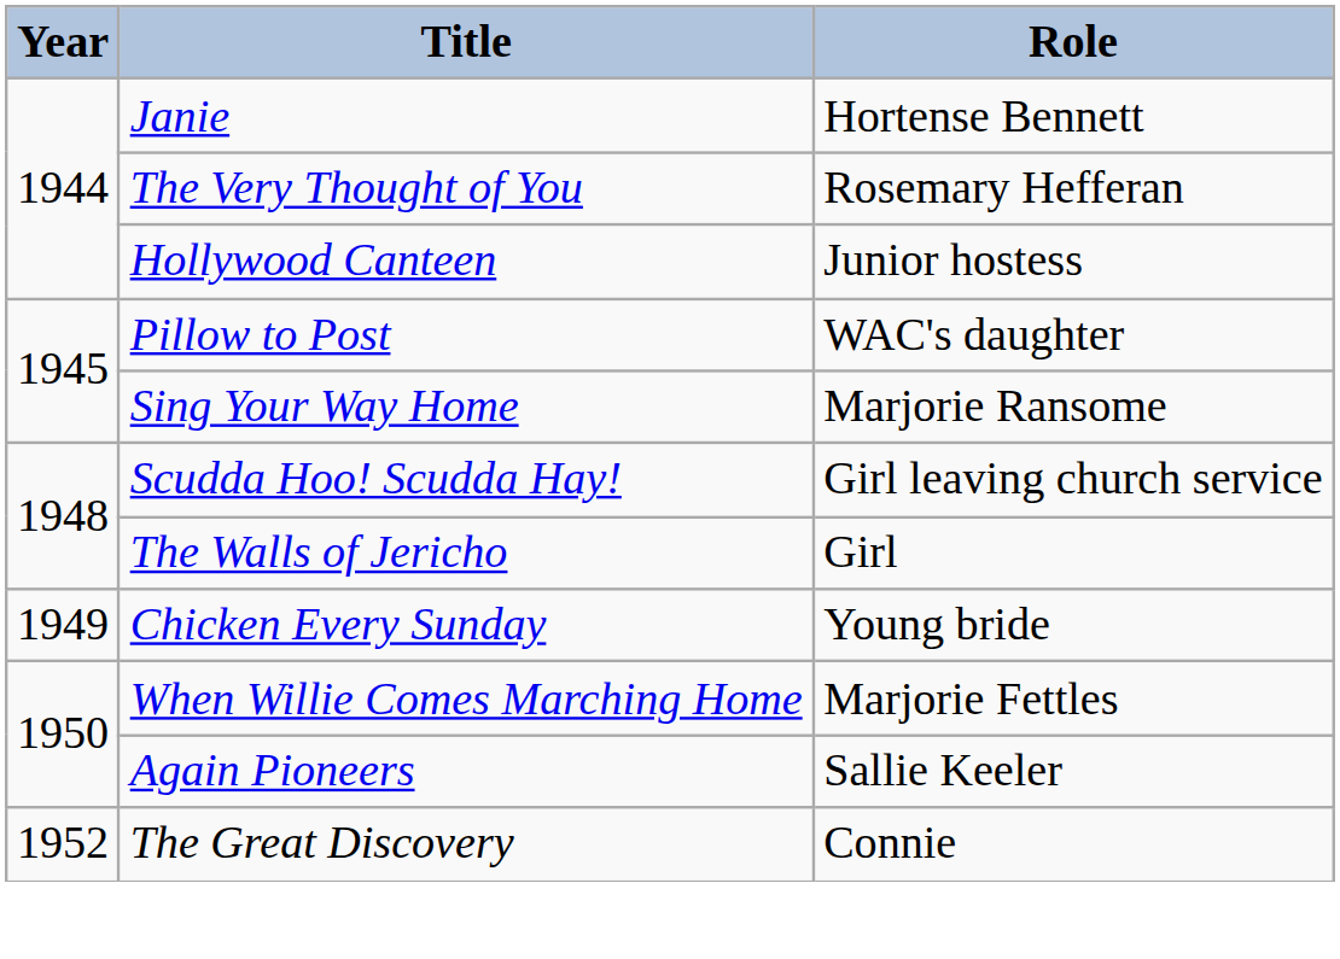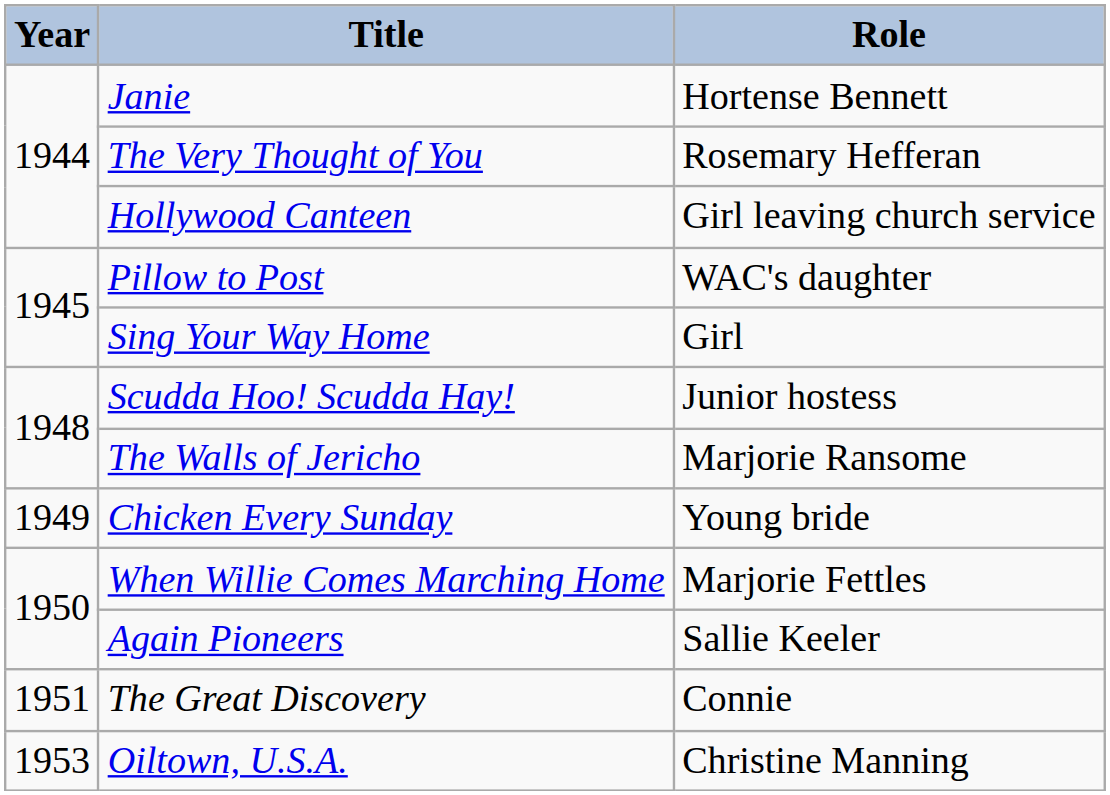Hollywood Canteen | Role: Junior hostess -> Girl leaving church service
Sing Your Way Home | Role: Marjorie Ransome -> Girl
Scudda Hoo! Scudda Hay! | Role: Girl leaving church service -> Junior hostess
The Walls of Jericho | Role: Girl -> Marjorie Ransome
The Great Discovery | Year: 1952 -> 1951
+ row: 1953 | Oiltown, U.S.A. | Christine Manning
